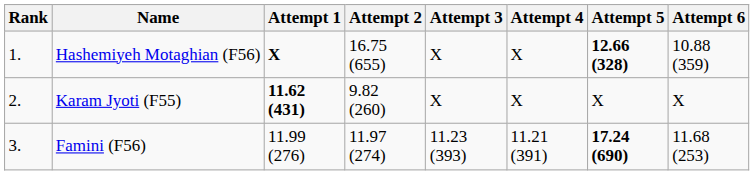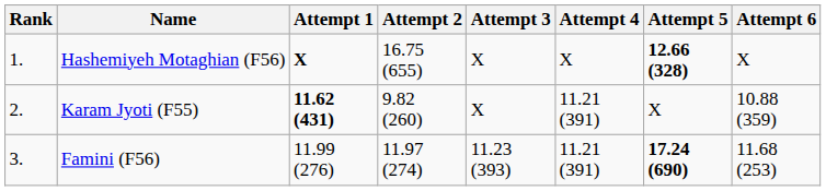Hashemiyeh Motaghian (F56) | Attempt 6: 10.88 (359) -> X
Karam Jyoti (F55) | Attempt 4: X -> 11.21 (391)
Karam Jyoti (F55) | Attempt 6: X -> 10.88 (359)
